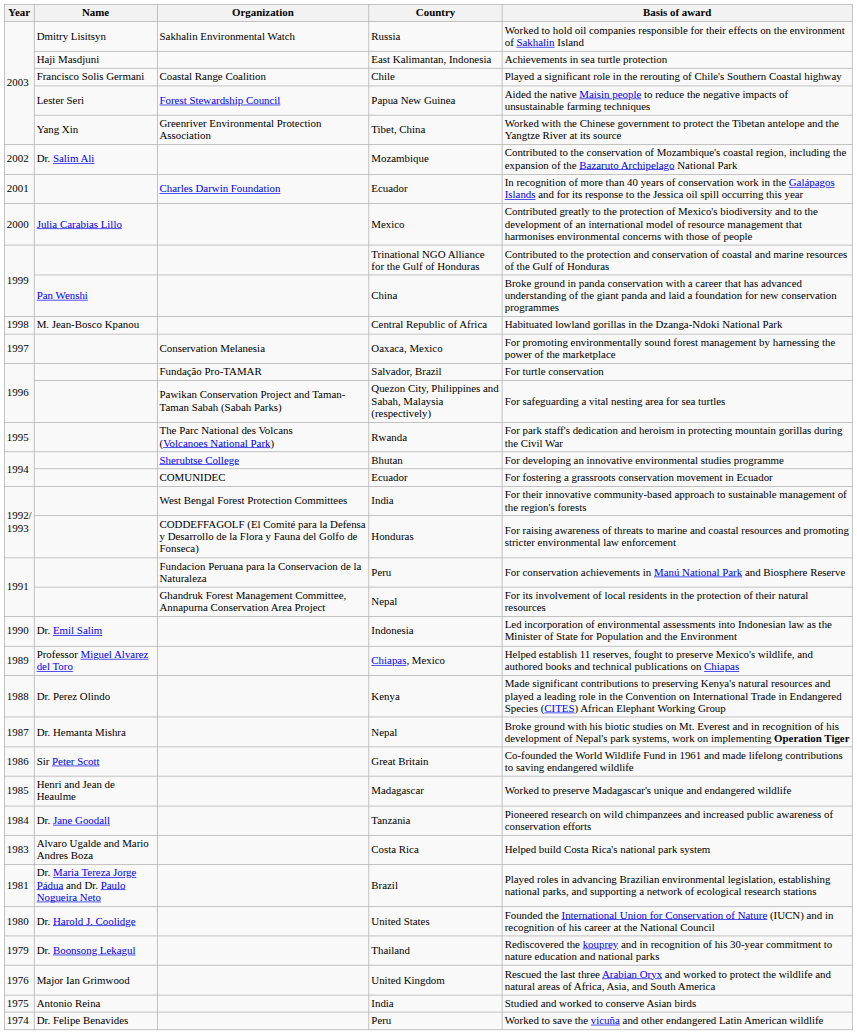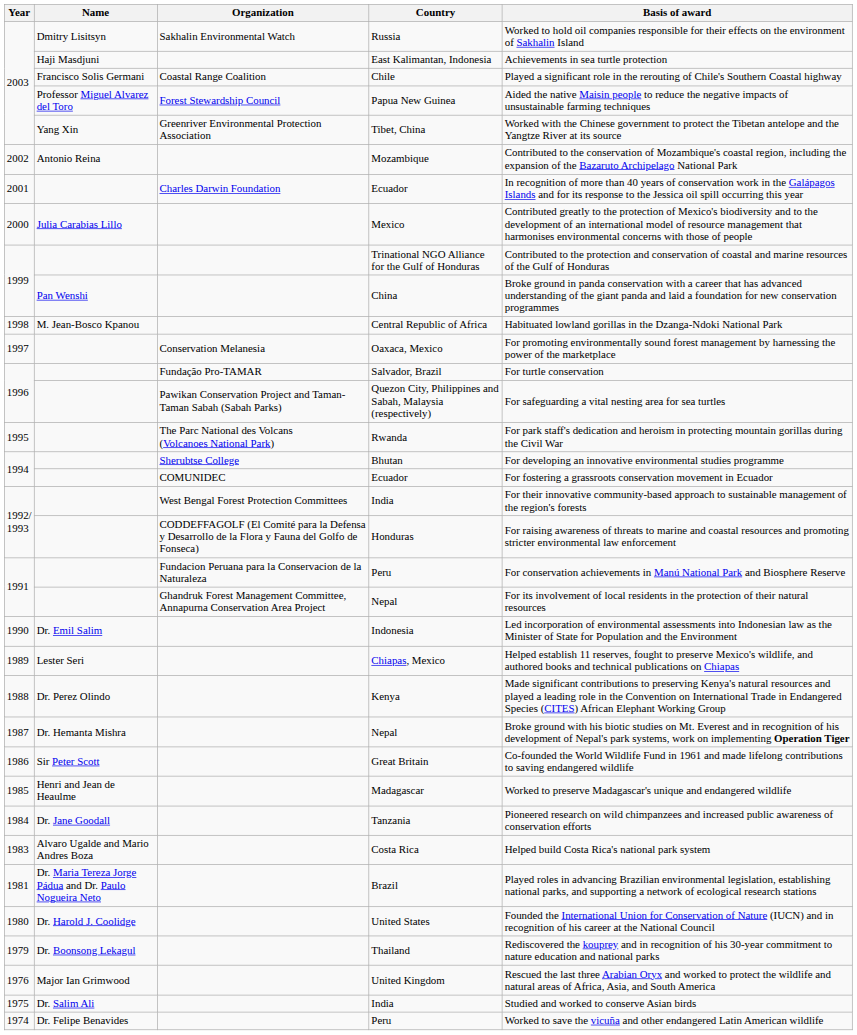Papua New Guinea | Name: Lester Seri -> Professor Miguel Alvarez del Toro
Mozambique | Name: Dr. Salim Ali -> Antonio Reina
Chiapas, Mexico | Name: Professor Miguel Alvarez del Toro -> Lester Seri
1975 / India | Name: Antonio Reina -> Dr. Salim Ali
